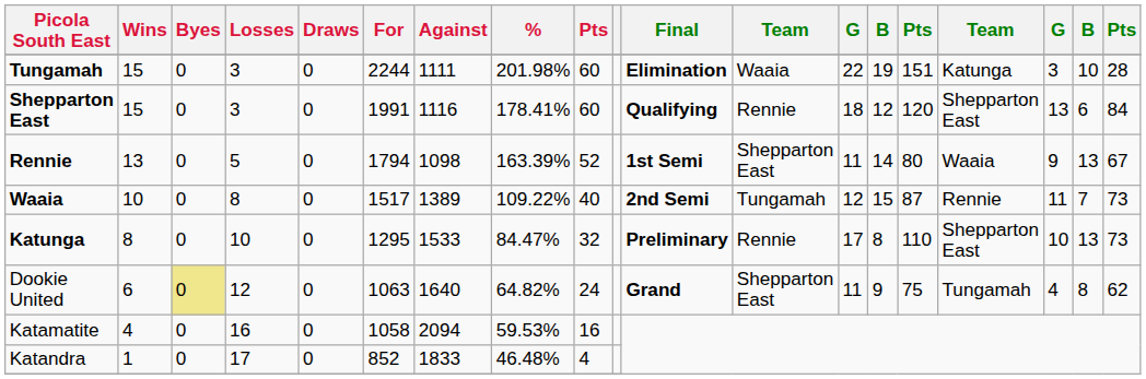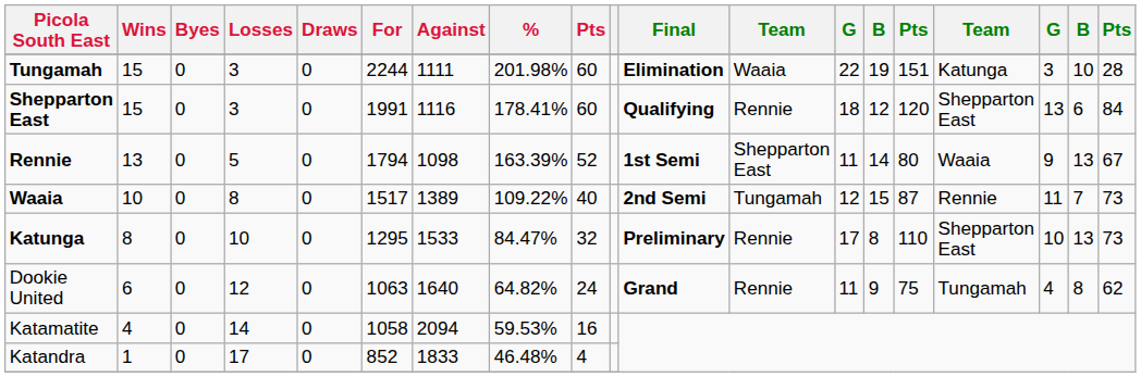Dookie United | Byes: khaki background -> no background
Dookie United | column 12: Shepparton East -> Rennie
Katamatite | Losses: 16 -> 14
